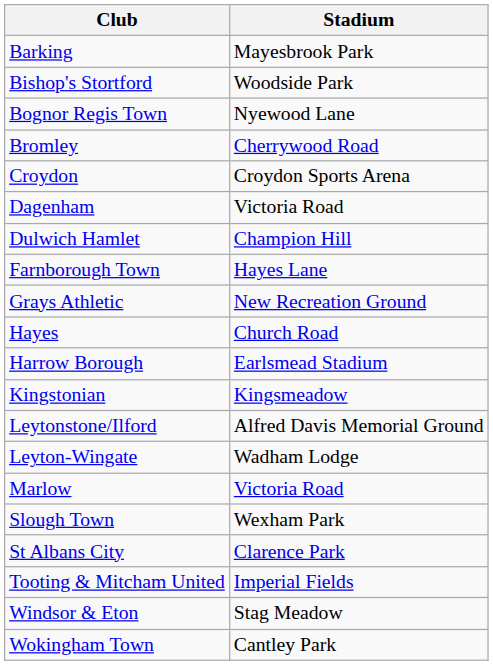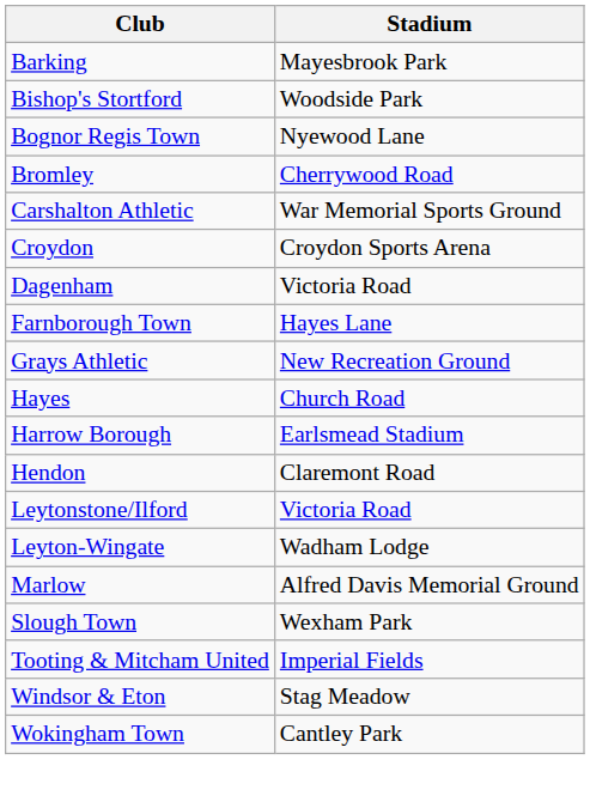+ row: Carshalton Athletic | War Memorial Sports Ground
- row: Dulwich Hamlet | Champion Hill
+ row: Hendon | Claremont Road
- row: Kingstonian | Kingsmeadow
Leytonstone/Ilford | Stadium: Alfred Davis Memorial Ground -> Victoria Road
Marlow | Stadium: Victoria Road -> Alfred Davis Memorial Ground
- row: St Albans City | Clarence Park
